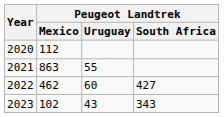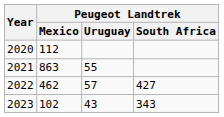2022 | Peugeot Landtrek / Uruguay: 60 -> 57
